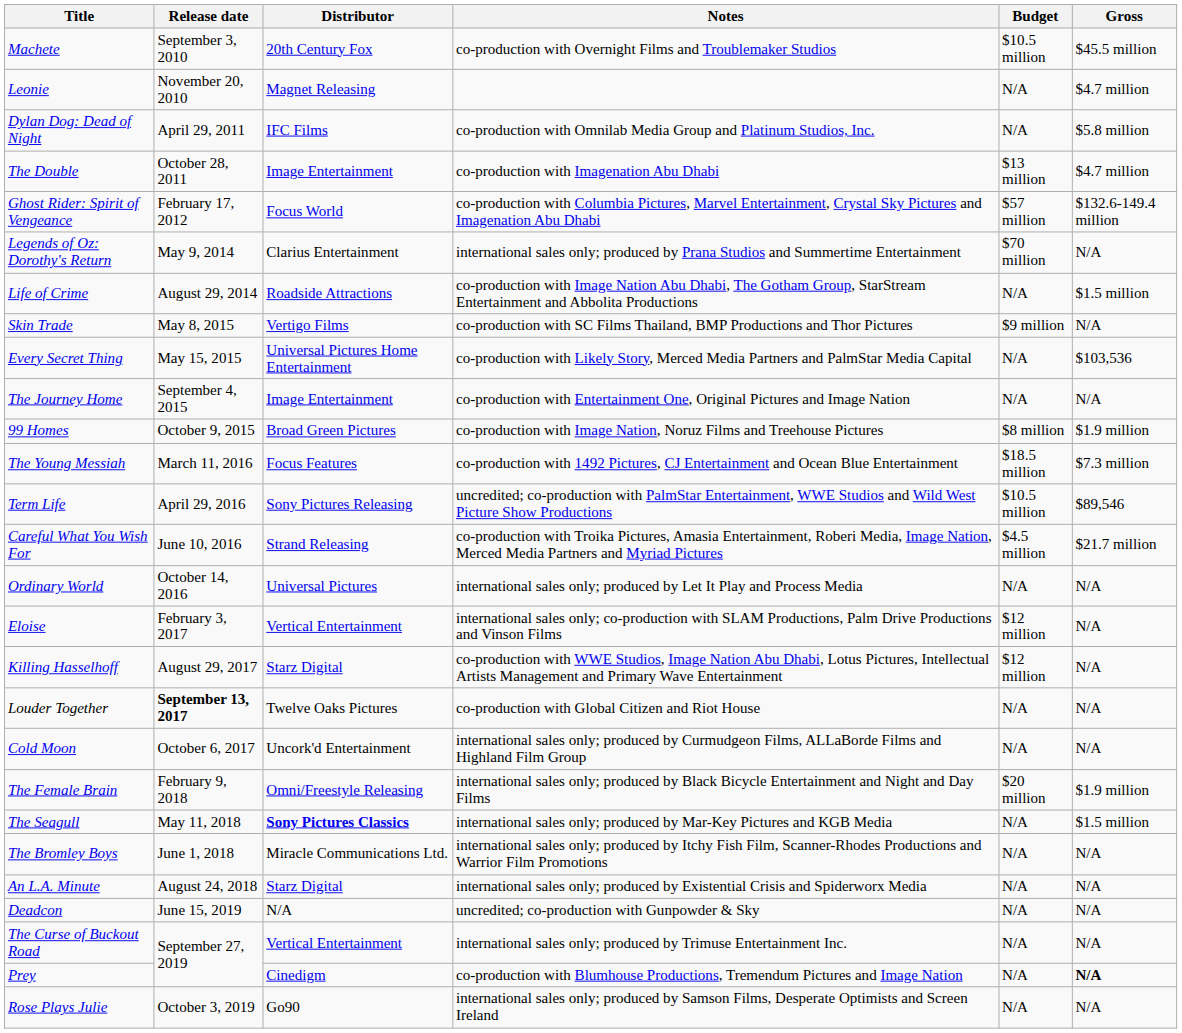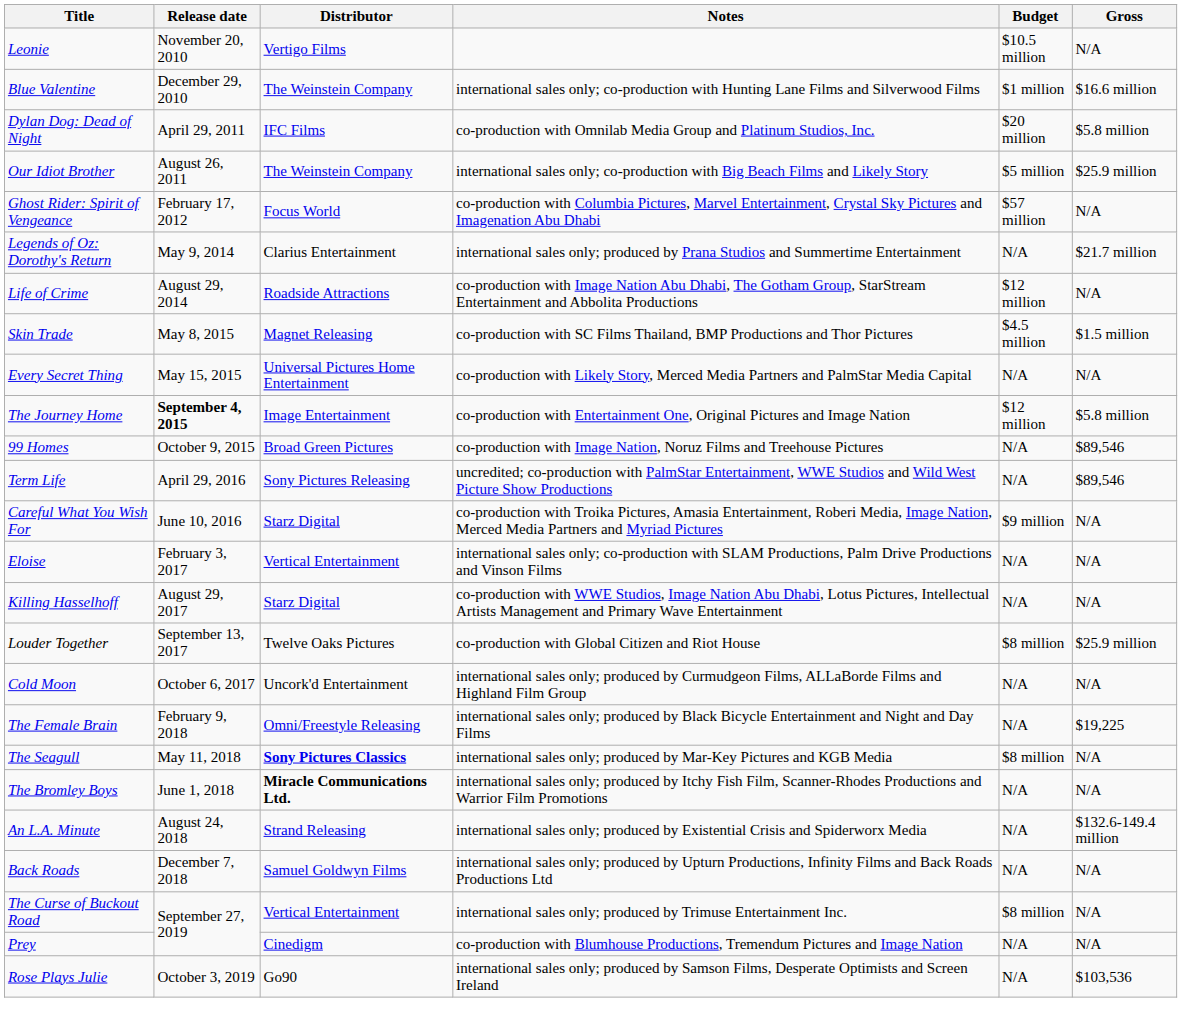- row: Machete | September 3, 2010 | 20th Century Fox | co-production with Overnight Films and Troublemaker Studios | $10.5 million | $45.5 million
Leonie | Distributor: Magnet Releasing -> Vertigo Films
Leonie | Budget: N/A -> $10.5 million
Leonie | Gross: $4.7 million -> N/A
+ row: Blue Valentine | December 29, 2010 | The Weinstein Company | international sales only; co-production with Hunting Lane Films and Silverwood Films | $1 million | $16.6 million
Dylan Dog: Dead of Night | Budget: N/A -> $20 million
+ row: Our Idiot Brother | August 26, 2011 | The Weinstein Company | international sales only; co-production with Big Beach Films and Likely Story | $5 million | $25.9 million
- row: The Double | October 28, 2011 | Image Entertainment | co-production with Imagenation Abu Dhabi | $13 million | $4.7 million
Ghost Rider: Spirit of Vengeance | Gross: $132.6-149.4 million -> N/A
Legends of Oz: Dorothy's Return | Budget: $70 million -> N/A
Legends of Oz: Dorothy's Return | Gross: N/A -> $21.7 million
Life of Crime | Budget: N/A -> $12 million
Life of Crime | Gross: $1.5 million -> N/A
Skin Trade | Distributor: Vertigo Films -> Magnet Releasing
Skin Trade | Budget: $9 million -> $4.5 million
Skin Trade | Gross: N/A -> $1.5 million
Every Secret Thing | Gross: $103,536 -> N/A
The Journey Home | Release date: normal -> bold
The Journey Home | Budget: N/A -> $12 million
The Journey Home | Gross: N/A -> $5.8 million
99 Homes | Budget: $8 million -> N/A
99 Homes | Gross: $1.9 million -> $89,546
- row: The Young Messiah | March 11, 2016 | Focus Features | co-production with 1492 Pictures, CJ Entertainment and Ocean Blue Entertainment | $18.5 million | $7.3 million
Term Life | Budget: $10.5 million -> N/A
Careful What You Wish For | Distributor: Strand Releasing -> Starz Digital
Careful What You Wish For | Budget: $4.5 million -> $9 million
Careful What You Wish For | Gross: $21.7 million -> N/A
- row: Ordinary World | October 14, 2016 | Universal Pictures | international sales only; produced by Let It Play and Process Media | N/A | N/A
Eloise | Budget: $12 million -> N/A
Killing Hasselhoff | Budget: $12 million -> N/A
Louder Together | Release date: bold -> normal
Louder Together | Budget: N/A -> $8 million
Louder Together | Gross: N/A -> $25.9 million
The Female Brain | Budget: $20 million -> N/A
The Female Brain | Gross: $1.9 million -> $19,225
The Seagull | Budget: N/A -> $8 million
The Seagull | Gross: $1.5 million -> N/A
The Bromley Boys | Distributor: normal -> bold
An L.A. Minute | Distributor: Starz Digital -> Strand Releasing
An L.A. Minute | Gross: N/A -> $132.6-149.4 million
+ row: Back Roads | December 7, 2018 | Samuel Goldwyn Films | international sales only; produced by Upturn Productions, Infinity Films and Back Roads Productions Ltd | N/A | N/A
- row: Deadcon | June 15, 2019 | N/A | uncredited; co-production with Gunpowder & Sky | N/A | N/A
The Curse of Buckout Road | Budget: N/A -> $8 million
Prey | Gross: bold -> normal
Rose Plays Julie | Gross: N/A -> $103,536
